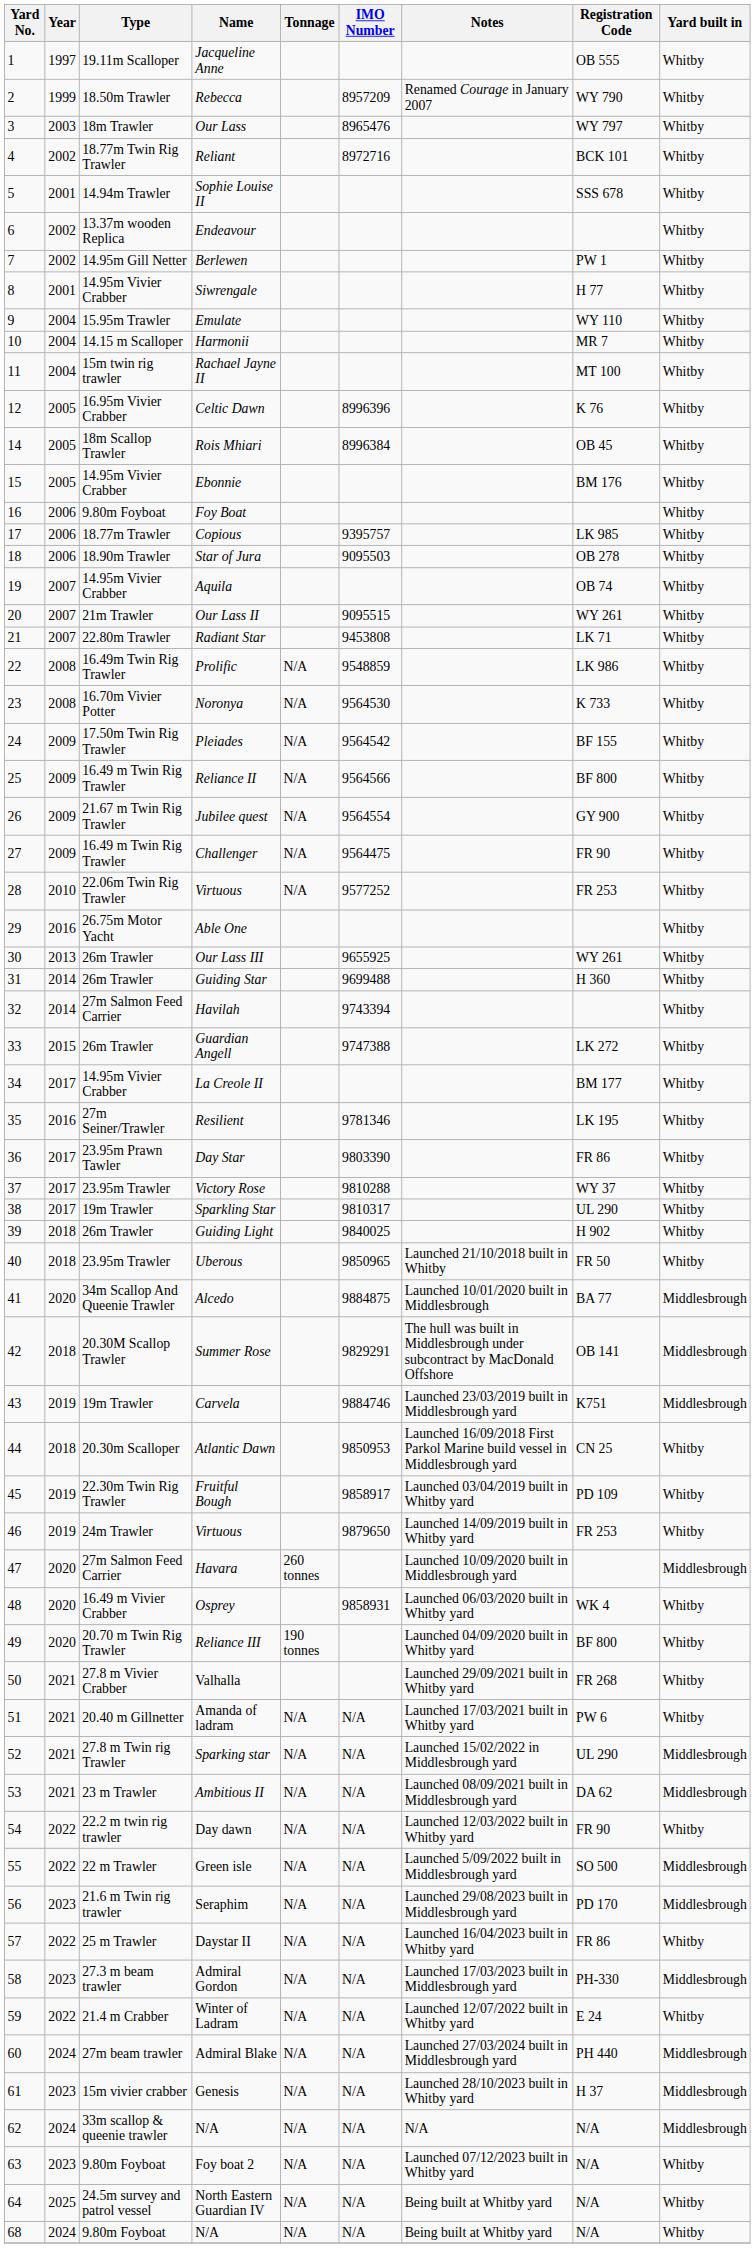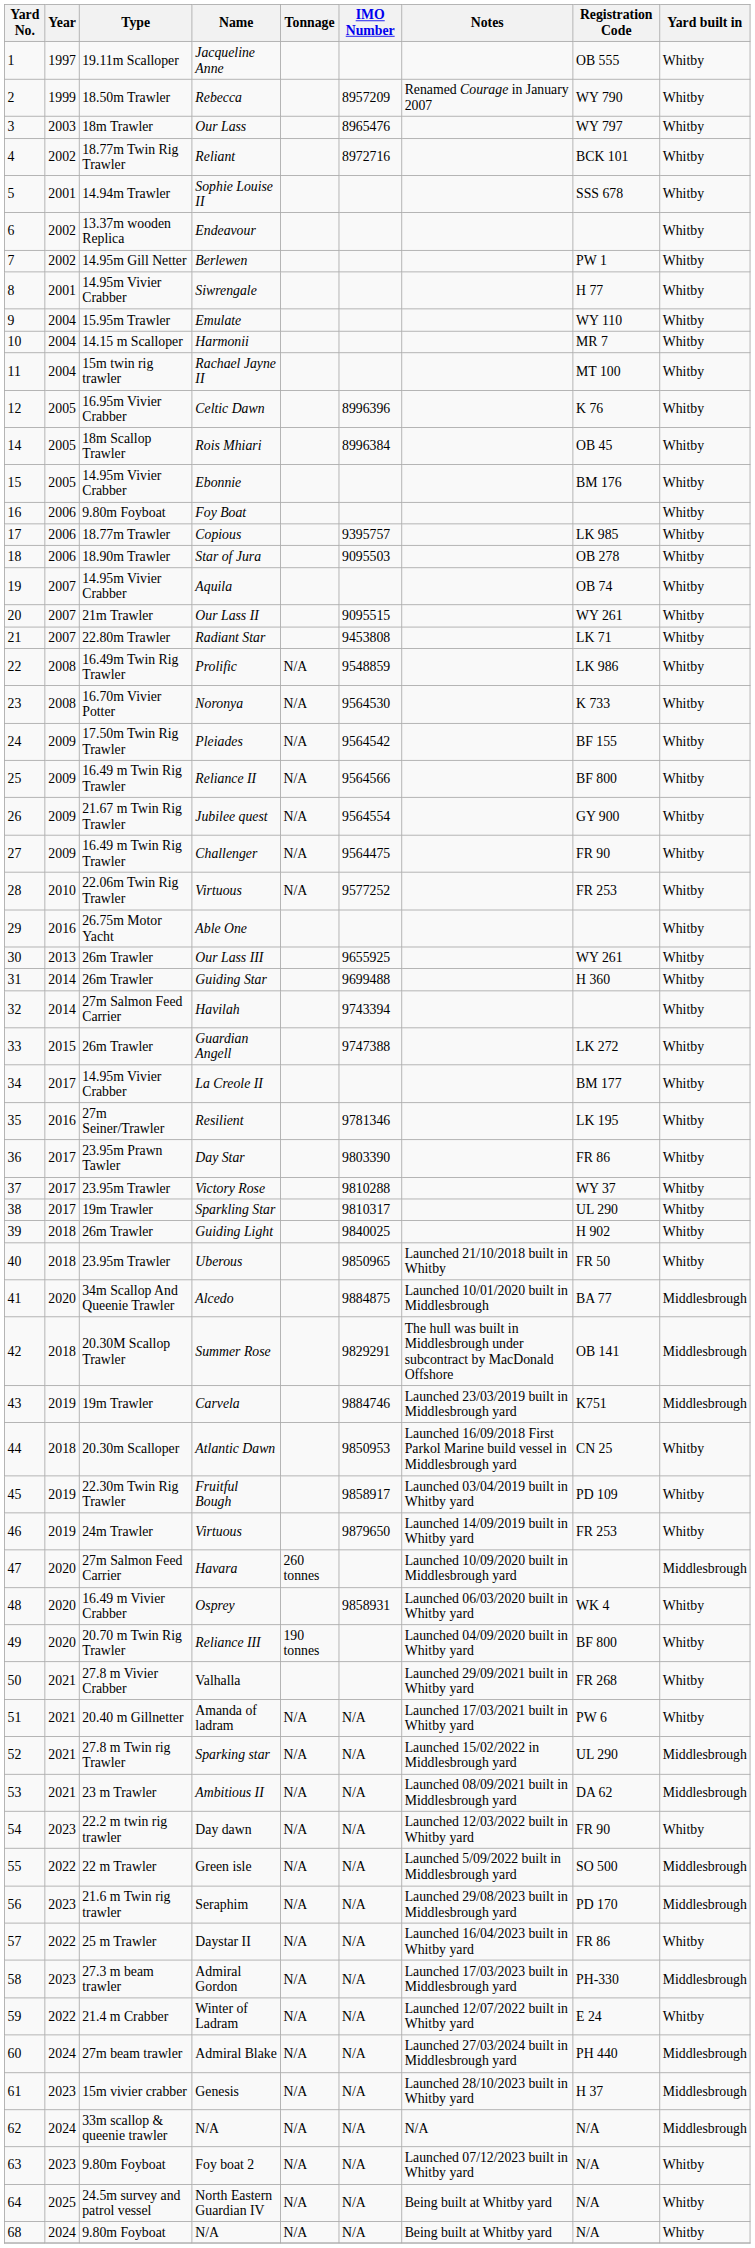Day dawn | Year: 2022 -> 2023
